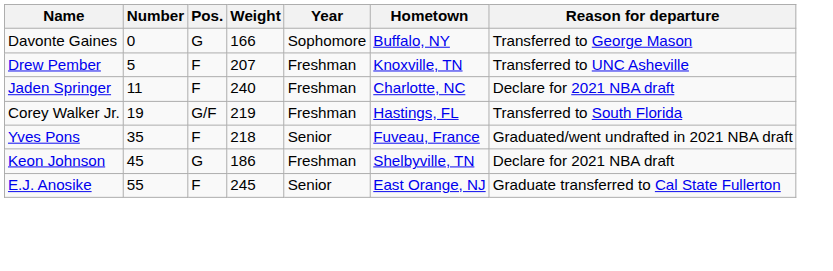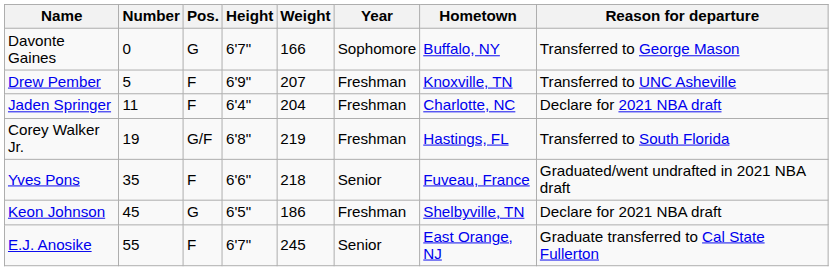+ column: Height | 6'7" | 6'9" | 6'4" | 6'8" | 6'6" | 6'5" | 6'7"
Jaden Springer | Weight: 240 -> 204
